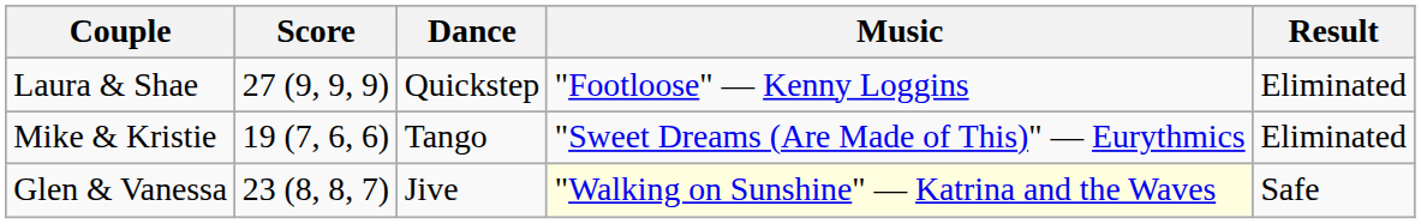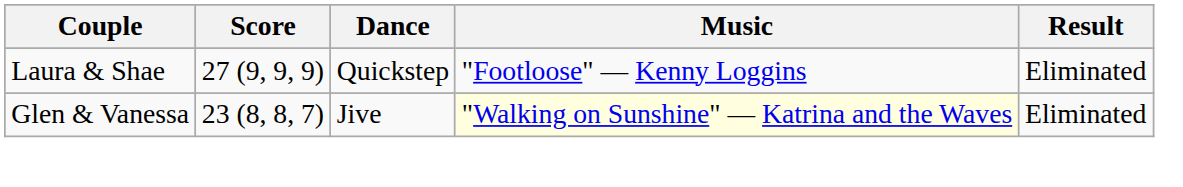- row: Mike & Kristie | 19 (7, 6, 6) | Tango | "Sweet Dreams (Are Made of This)" — Eurythmics | Eliminated
Glen & Vanessa | Result: Safe -> Eliminated
